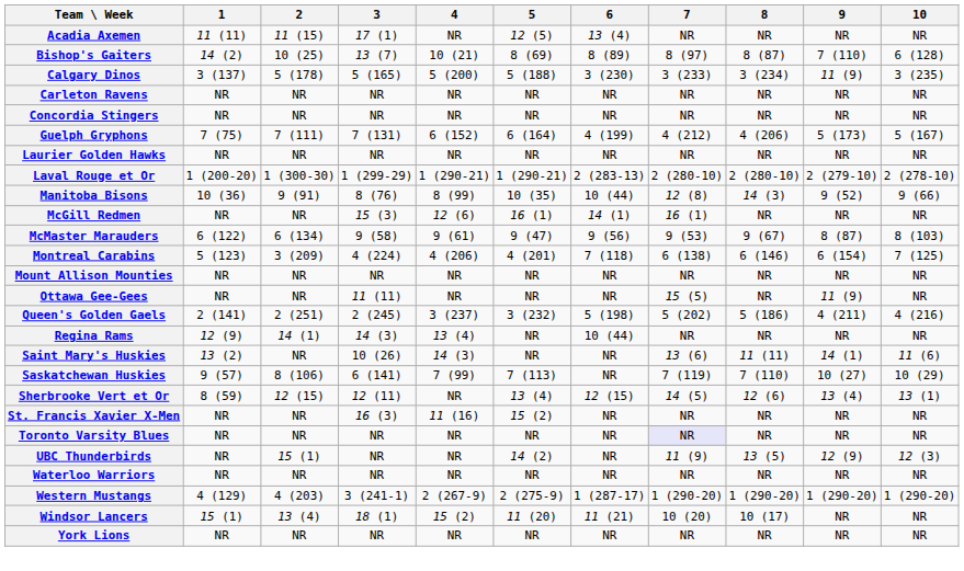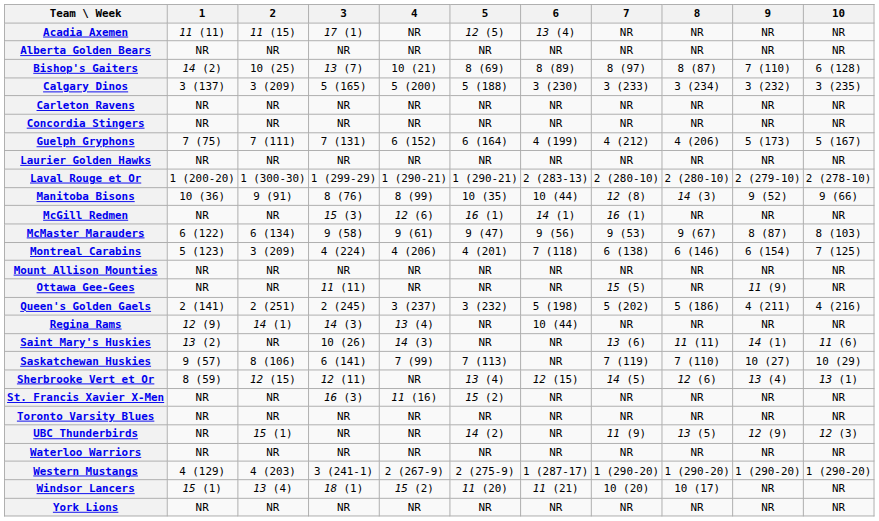+ row: Alberta Golden Bears | NR | NR | NR | NR | NR | NR | NR | NR | NR | NR
Calgary Dinos | 2: 5 (178) -> 3 (209)
Calgary Dinos | 9: 11 (9) -> 3 (232)
Toronto Varsity Blues | 7: lavender background -> no background
